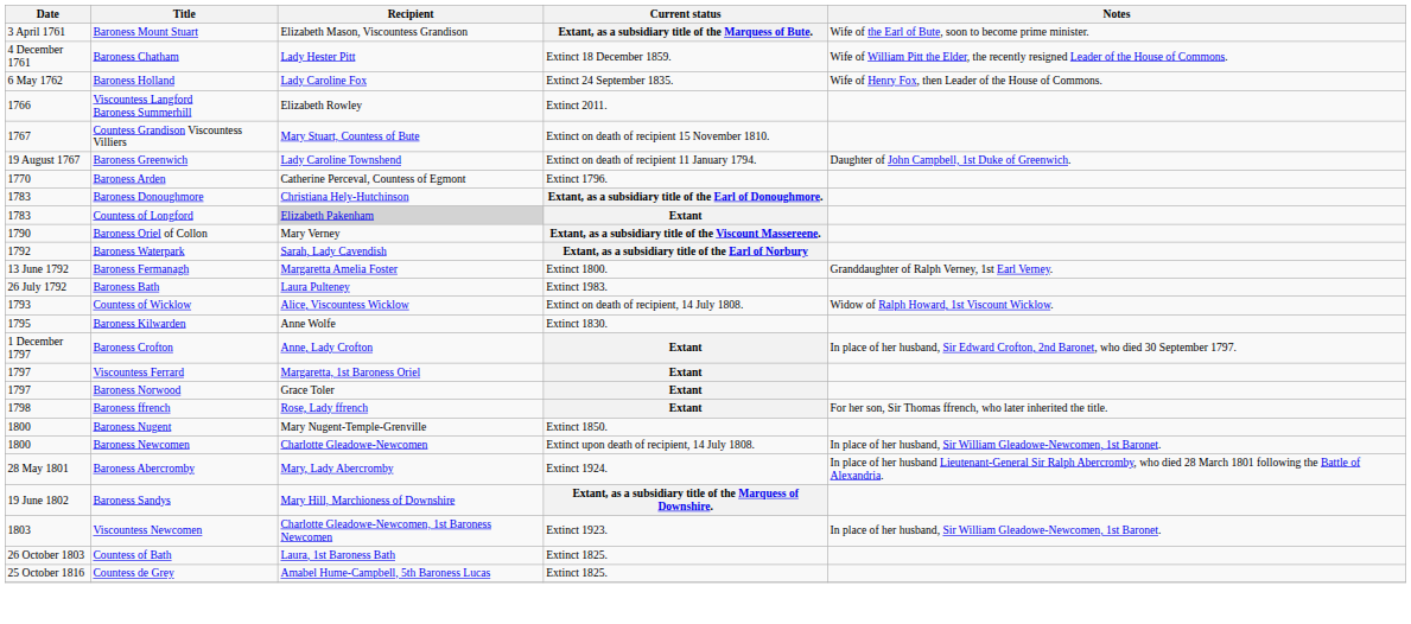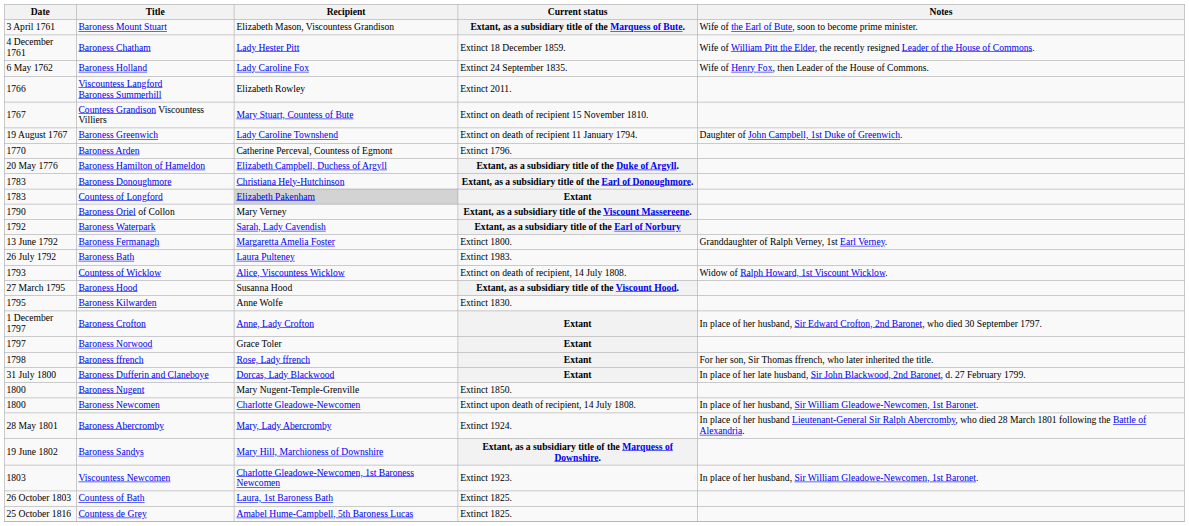+ row: 20 May 1776 | Baroness Hamilton of Hameldon | Elizabeth Campbell, Duchess of Argyll | Extant, as a subsidiary title of the Duke of Argyll.
+ row: 27 March 1795 | Baroness Hood | Susanna Hood | Extant, as a subsidiary title of the Viscount Hood.
- row: 1797 | Viscountess Ferrard | Margaretta, 1st Baroness Oriel | Extant
+ row: 31 July 1800 | Baroness Dufferin and Claneboye | Dorcas, Lady Blackwood | Extant | In place of her late husband, Sir John Blackwood, 2nd Baronet, d. 27 February 1799.
